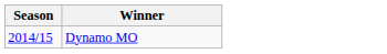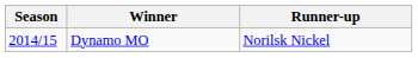+ column: Runner-up | Norilsk Nickel
